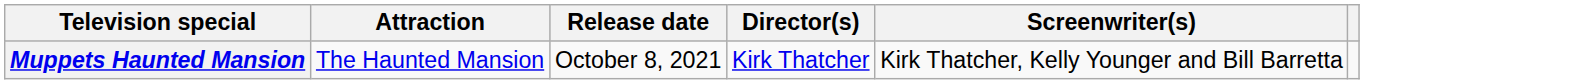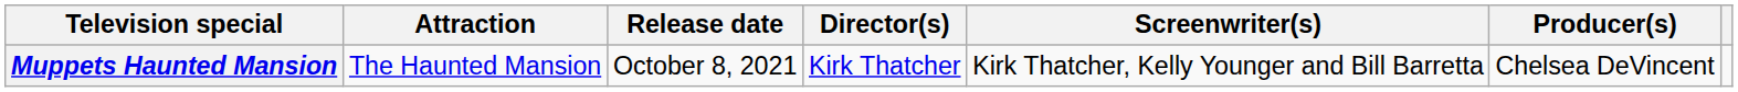+ column: Producer(s) | Chelsea DeVincent
